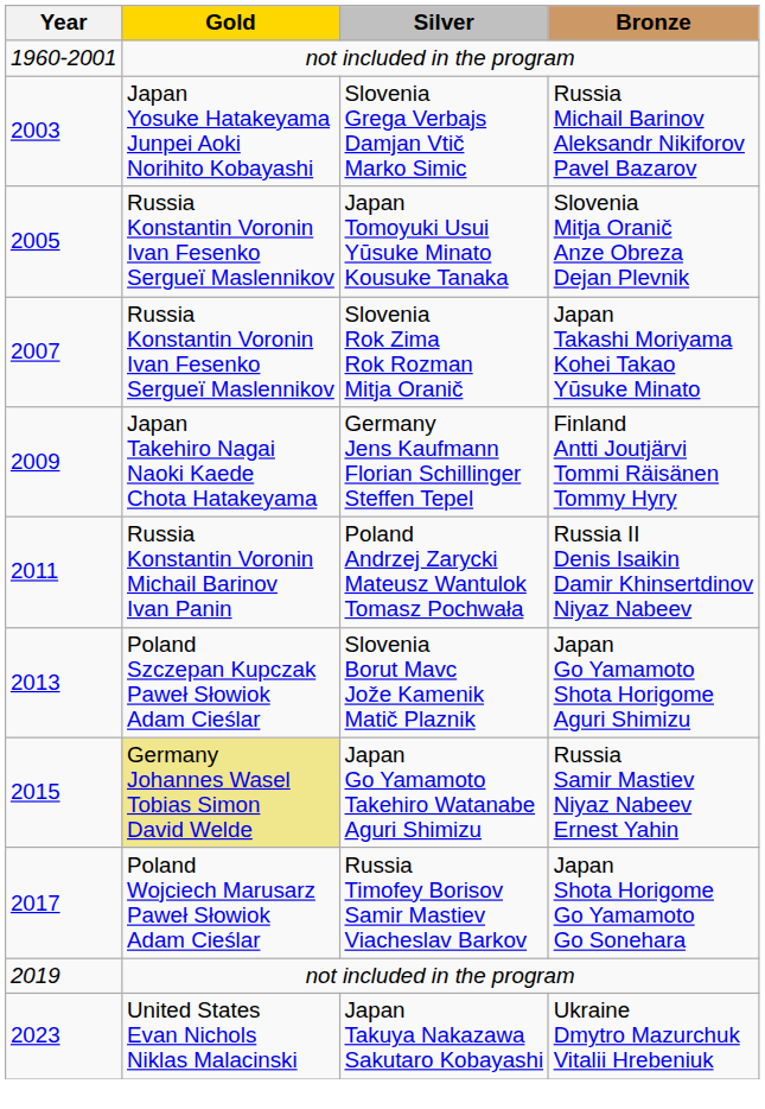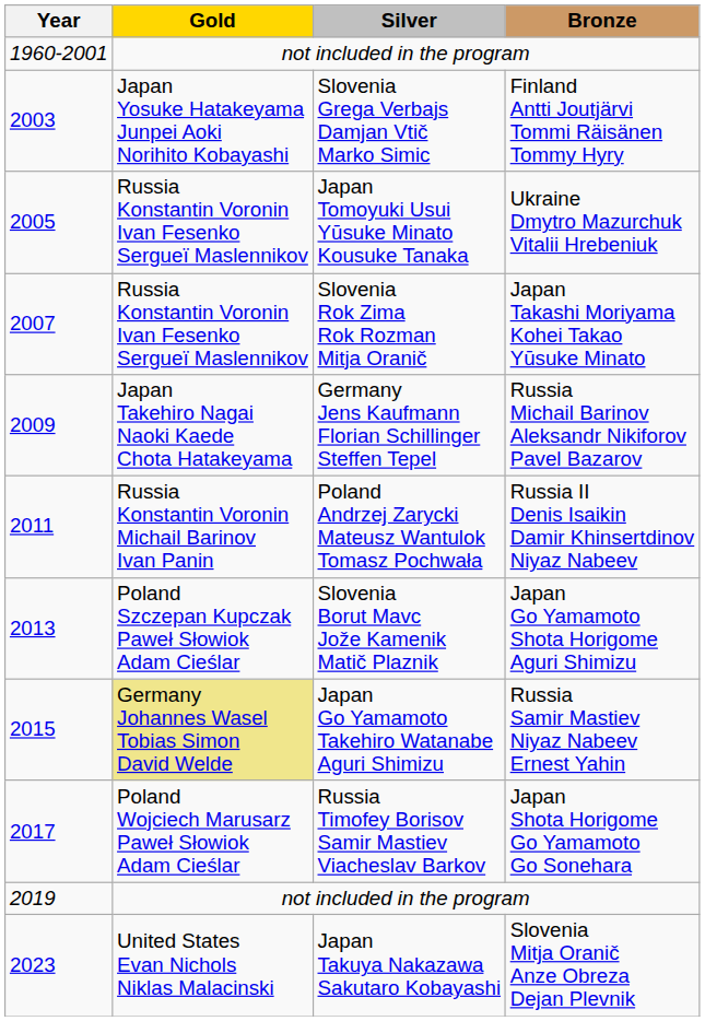Slovenia Grega Verbajs Damjan Vtič Marko Simic | Bronze: Russia Michail Barinov Aleksandr Nikiforov Pavel Bazarov -> Finland Antti Joutjärvi Tommi Räisänen Tommy Hyry
Japan Tomoyuki Usui Yūsuke Minato Kousuke Tanaka | Bronze: Slovenia Mitja Oranič Anze Obreza Dejan Plevnik -> Ukraine Dmytro Mazurchuk Vitalii Hrebeniuk
Germany Jens Kaufmann Florian Schillinger Steffen Tepel | Bronze: Finland Antti Joutjärvi Tommi Räisänen Tommy Hyry -> Russia Michail Barinov Aleksandr Nikiforov Pavel Bazarov
Japan Takuya Nakazawa Sakutaro Kobayashi | Bronze: Ukraine Dmytro Mazurchuk Vitalii Hrebeniuk -> Slovenia Mitja Oranič Anze Obreza Dejan Plevnik
